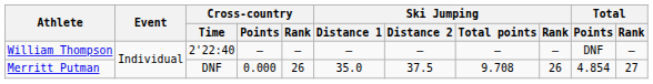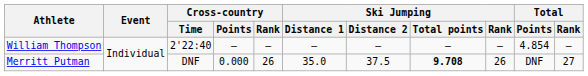William Thompson | Total / Points: DNF -> 4.854
Merritt Putman | Ski Jumping / Total points: normal -> bold
Merritt Putman | Total / Points: 4.854 -> DNF
